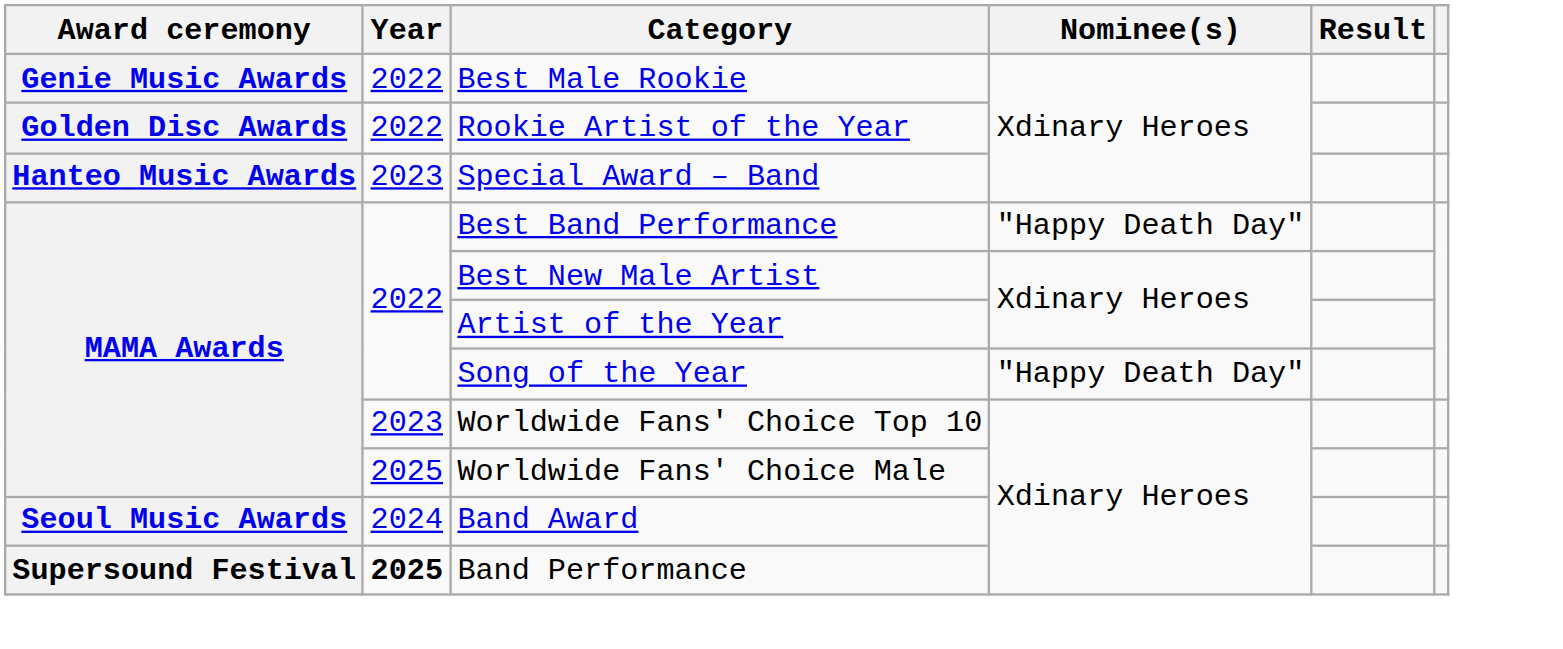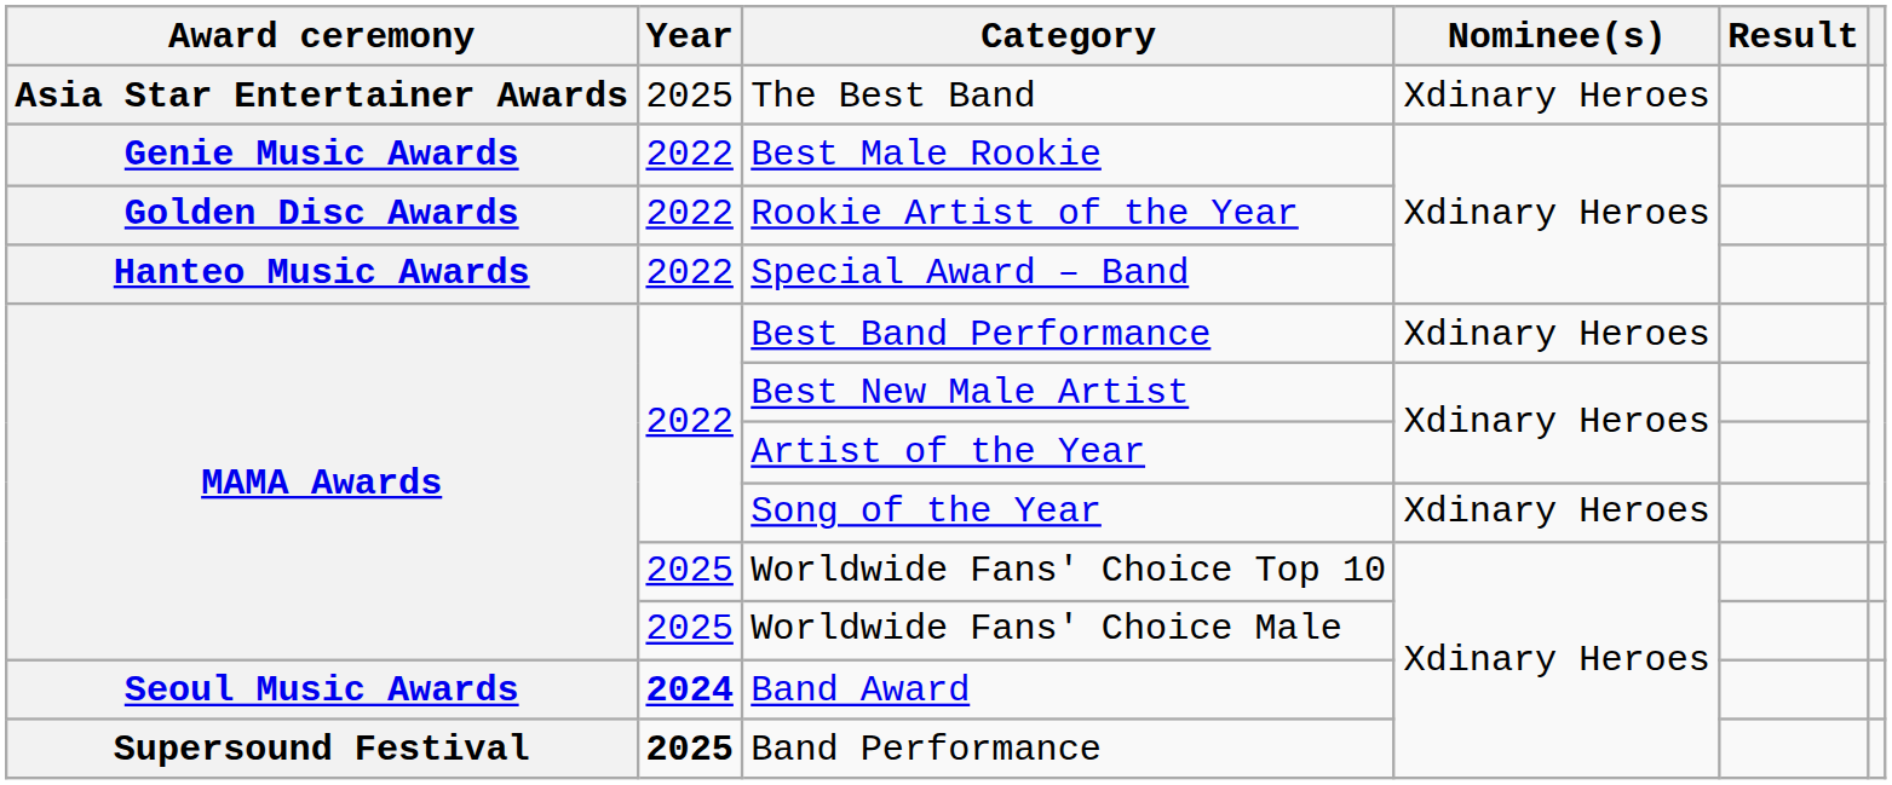+ row: Asia Star Entertainer Awards | 2025 | The Best Band | Xdinary Heroes
Special Award – Band | Year: 2023 -> 2022
Best Band Performance | Nominee(s): "Happy Death Day" -> Xdinary Heroes
Song of the Year | Nominee(s): "Happy Death Day" -> Xdinary Heroes
Worldwide Fans' Choice Top 10 | Year: 2023 -> 2025
Band Award | Year: normal -> bold
